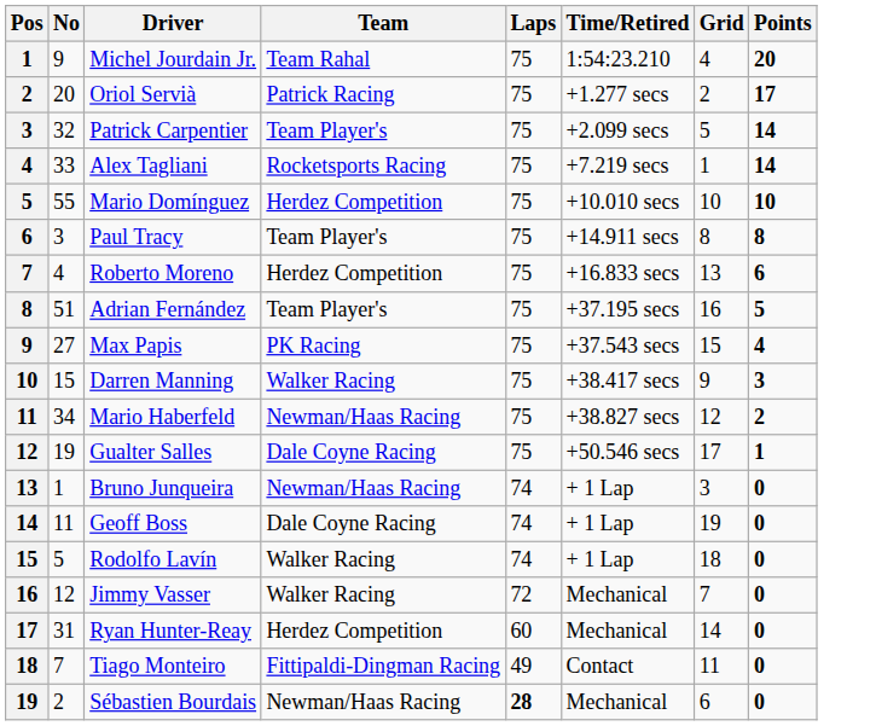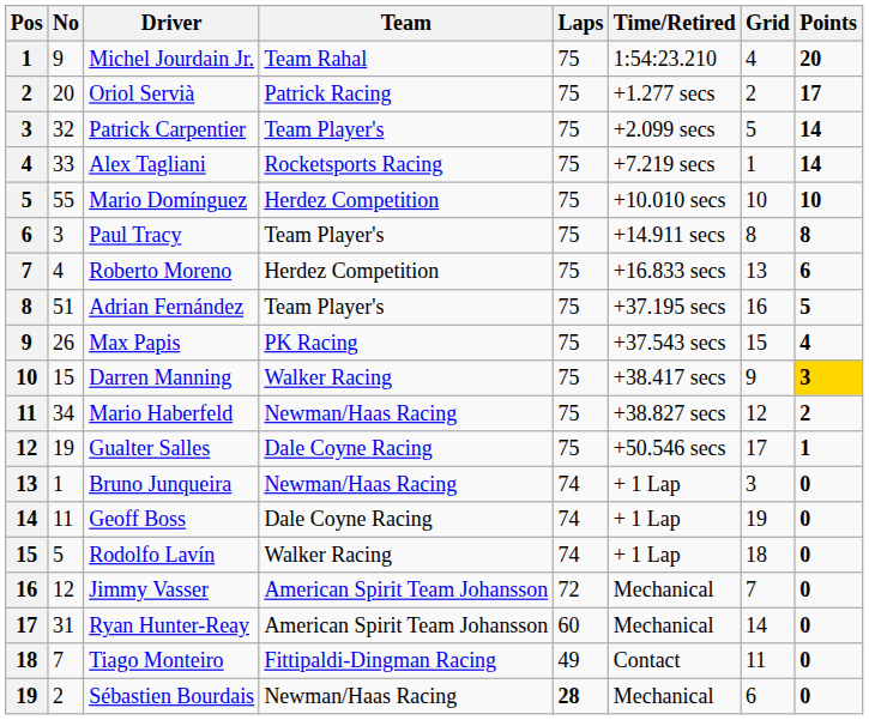Max Papis | No: 27 -> 26
Darren Manning | Points: no background -> gold background
Jimmy Vasser | Team: Walker Racing -> American Spirit Team Johansson
Ryan Hunter-Reay | Team: Herdez Competition -> American Spirit Team Johansson
